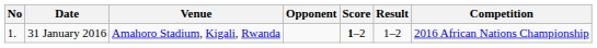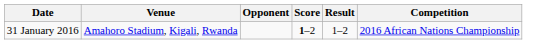- column: No | 1.
